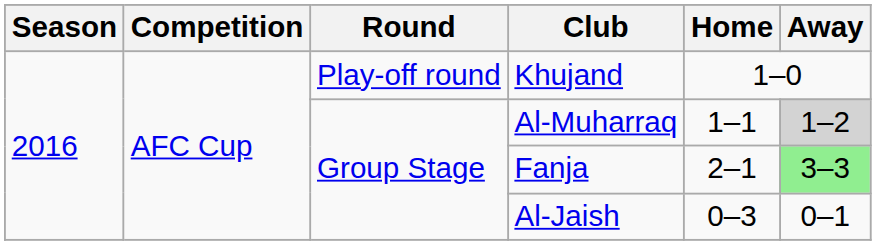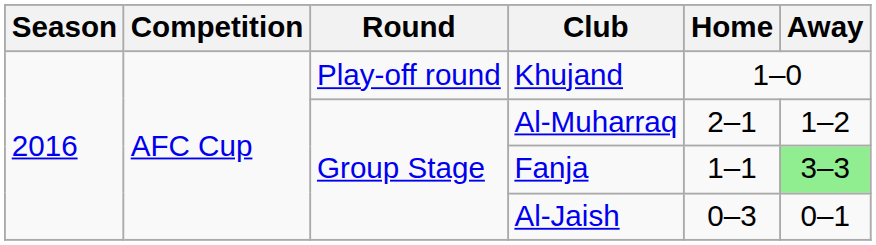Al-Muharraq | Home: 1–1 -> 2–1
Al-Muharraq | Away: lightgrey background -> no background
Fanja | Home: 2–1 -> 1–1
